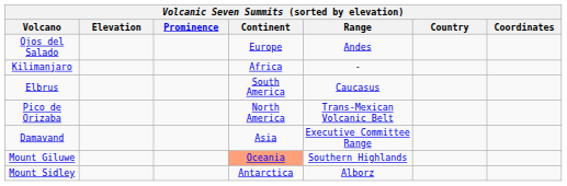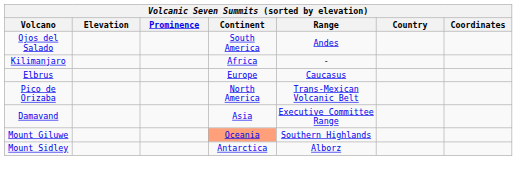Ojos del Salado | Continent: Europe -> South America
Elbrus | Continent: South America -> Europe
